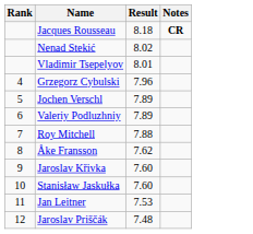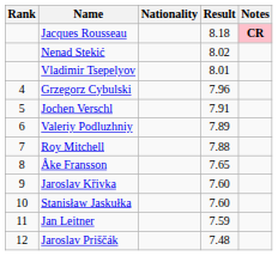+ column: Nationality
Jacques Rousseau | Notes: no background -> pink background
Jochen Verschl | Result: 7.89 -> 7.91
Åke Fransson | Result: 7.62 -> 7.65
Jan Leitner | Result: 7.53 -> 7.59
